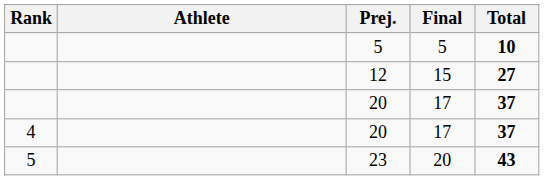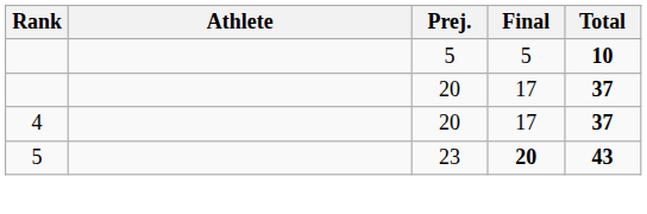- row: 12 | 15 | 27
23 | Final: normal -> bold
